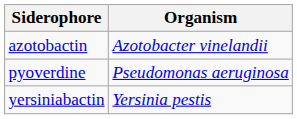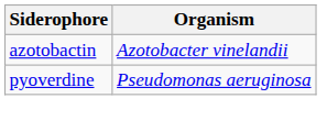- row: yersiniabactin | Yersinia pestis
